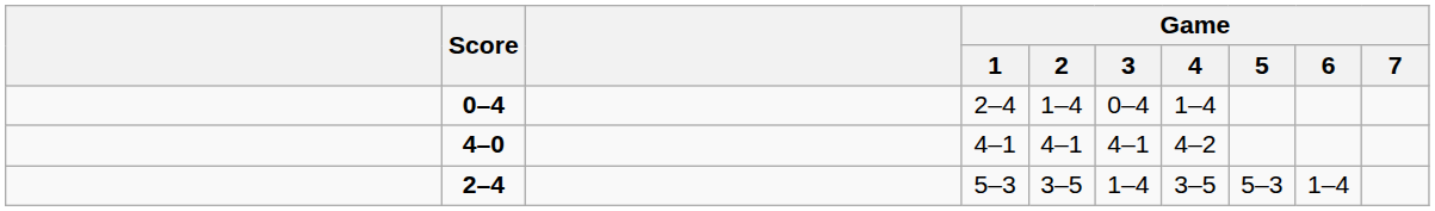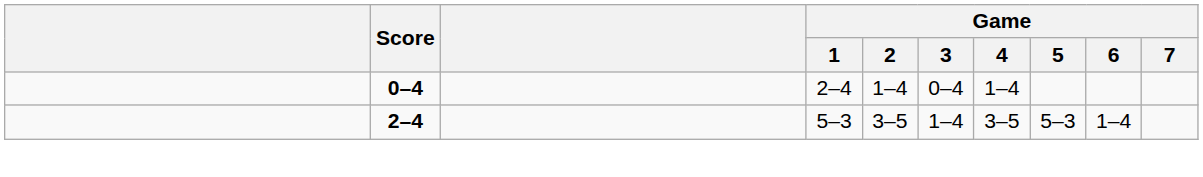- row: 4–0 | 4–1 | 4–1 | 4–1 | 4–2
